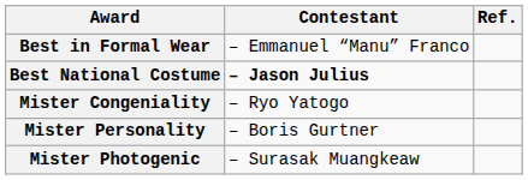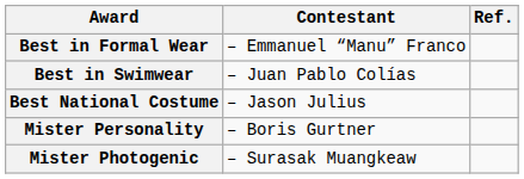+ row: Best in Swimwear | – Juan Pablo Colías
Best National Costume | Contestant: bold -> normal
- row: Mister Congeniality | – Ryo Yatogo
